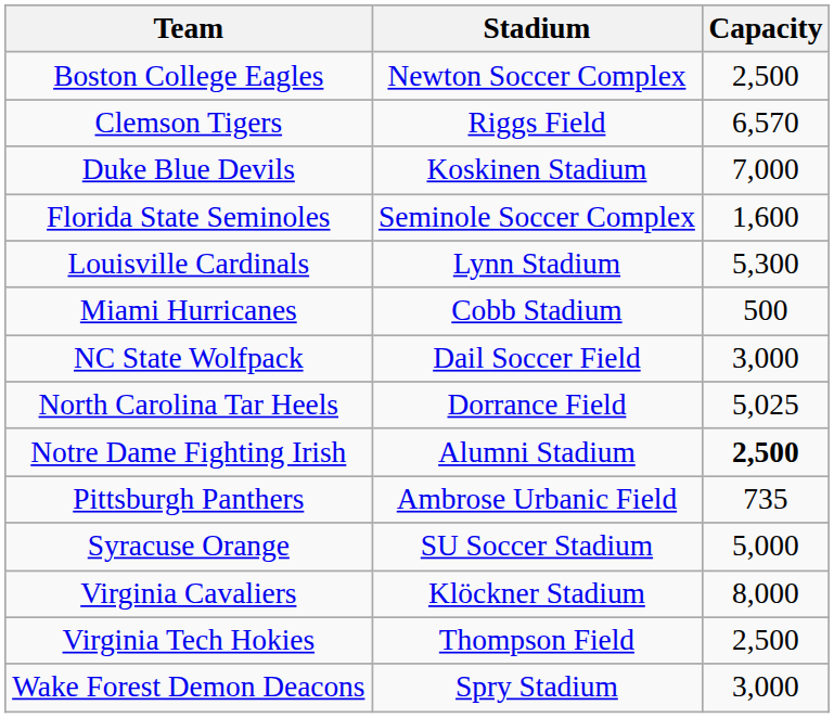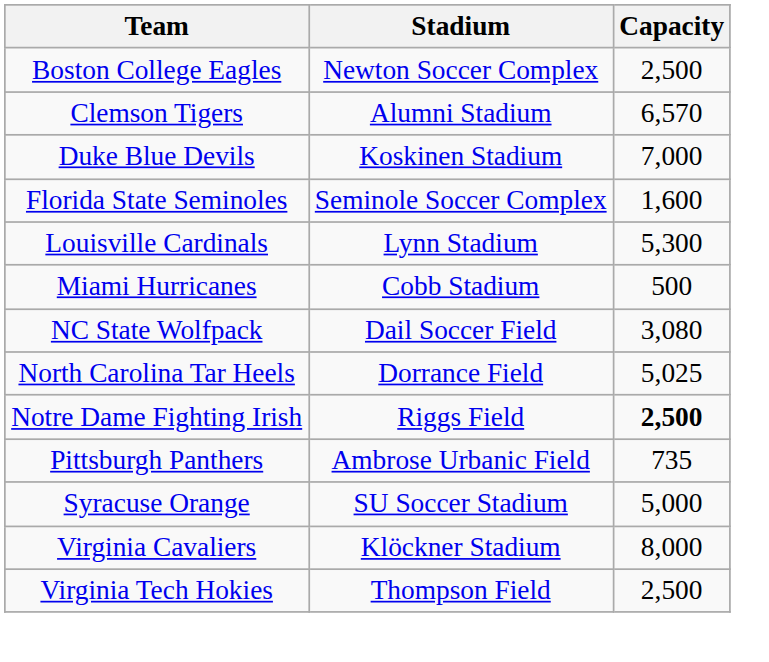Clemson Tigers | Stadium: Riggs Field -> Alumni Stadium
NC State Wolfpack | Capacity: 3,000 -> 3,080
Notre Dame Fighting Irish | Stadium: Alumni Stadium -> Riggs Field
- row: Wake Forest Demon Deacons | Spry Stadium | 3,000
